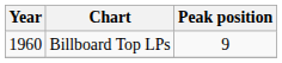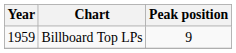Billboard Top LPs | Year: 1960 -> 1959
